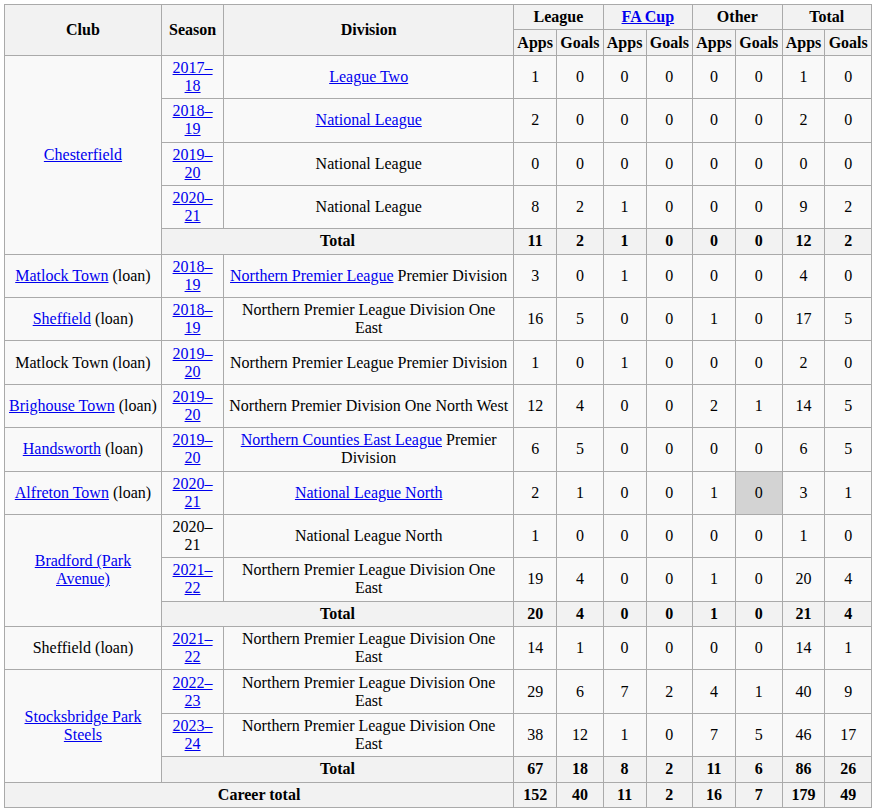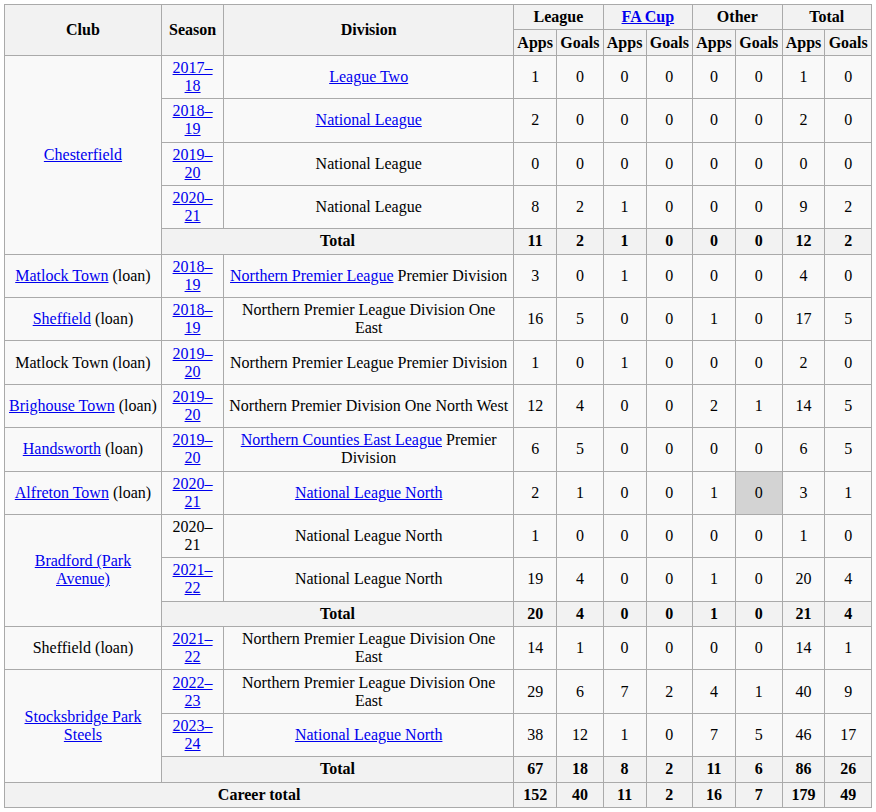19 | Division: Northern Premier League Division One East -> National League North
38 | Division: Northern Premier League Division One East -> National League North
